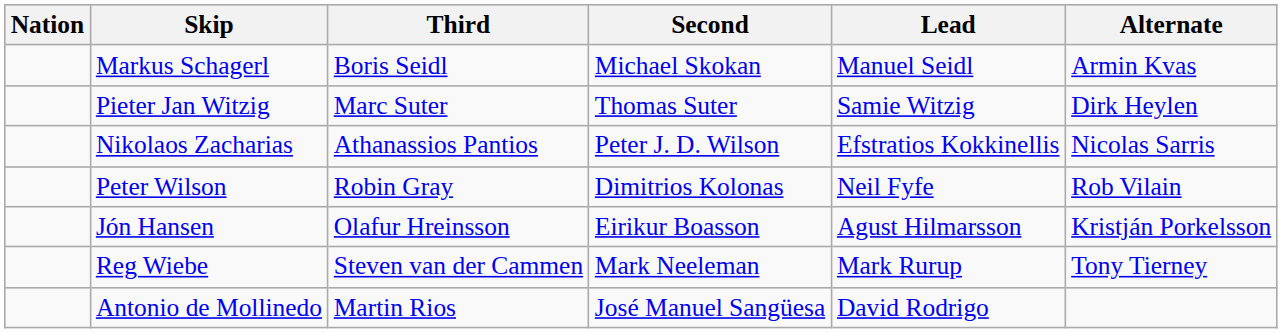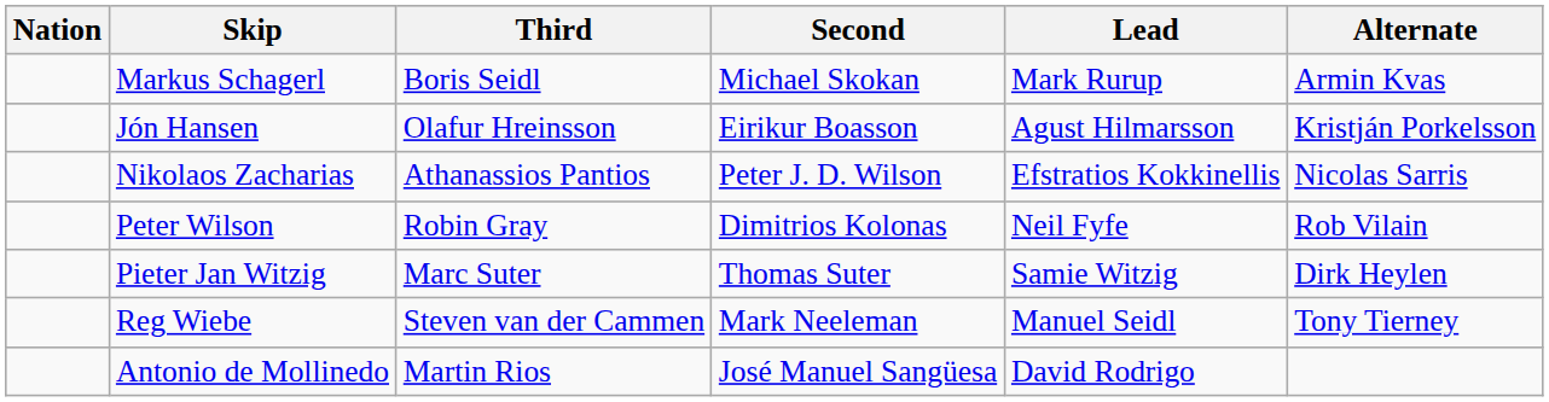Markus Schagerl | Lead: Manuel Seidl -> Mark Rurup
rows swapped: Pieter Jan Witzig <-> Jón Hansen
Reg Wiebe | Lead: Mark Rurup -> Manuel Seidl
